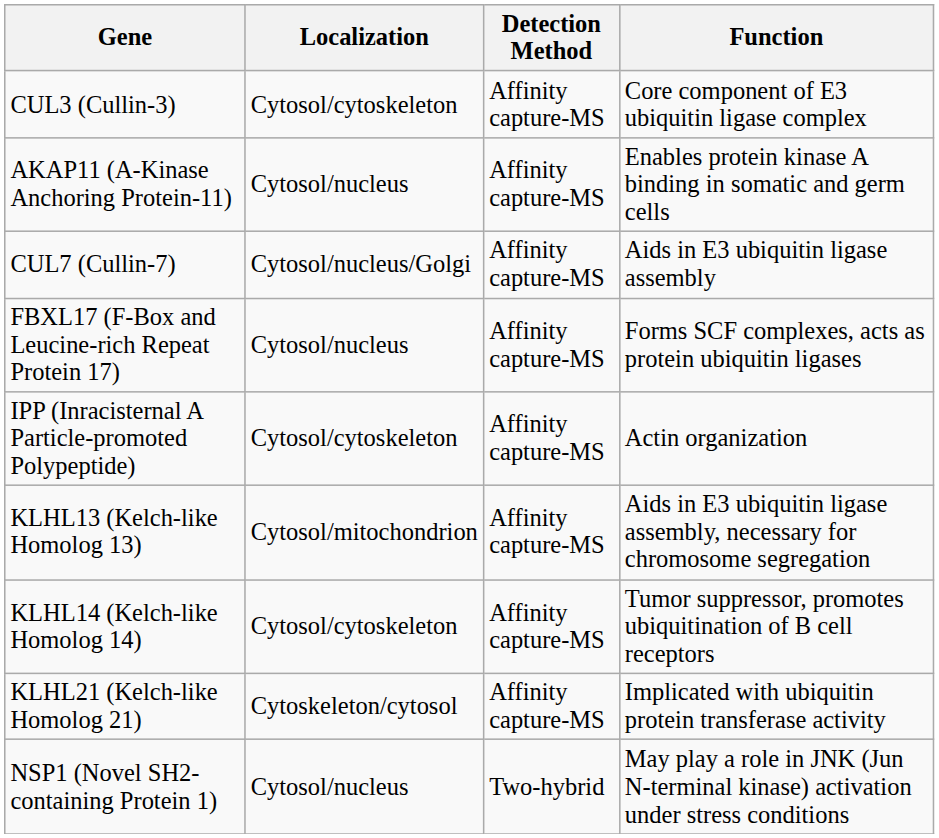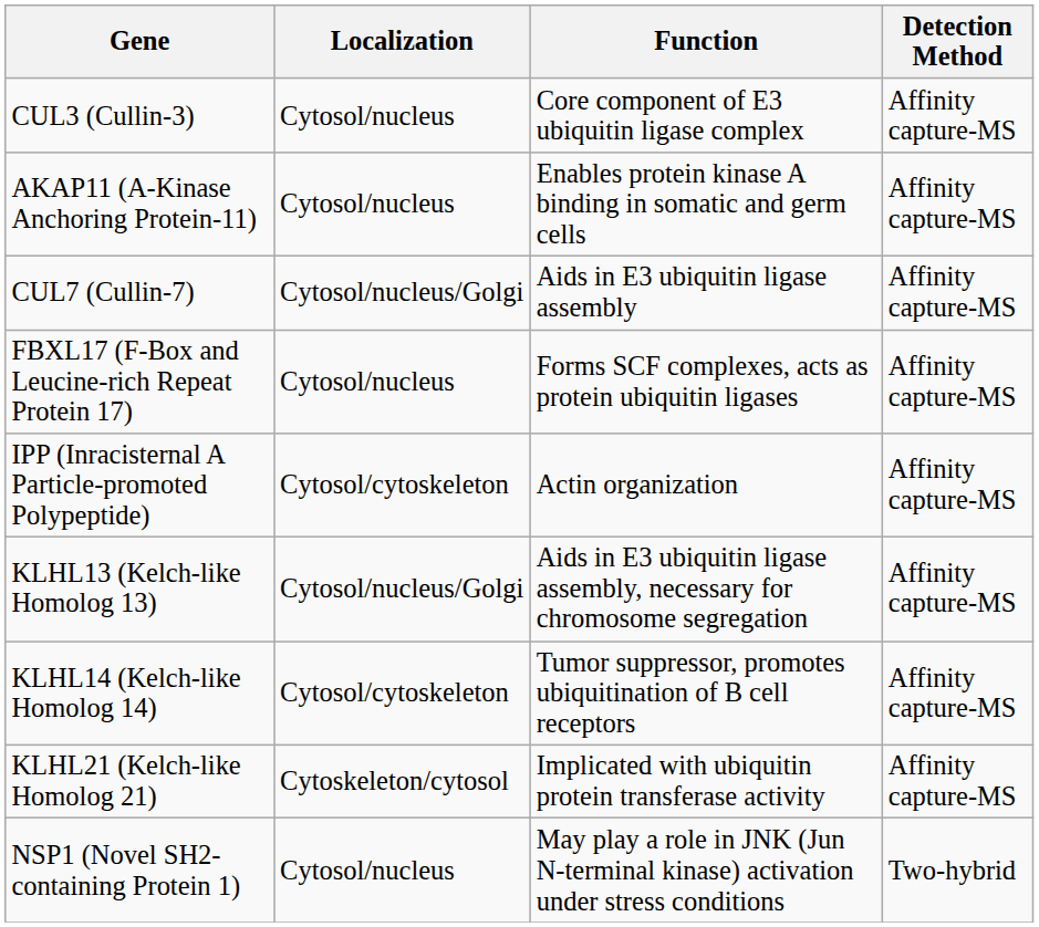columns swapped: Detection Method <-> Function
CUL3 (Cullin-3) | Localization: Cytosol/cytoskeleton -> Cytosol/nucleus
KLHL13 (Kelch-like Homolog 13) | Localization: Cytosol/mitochondrion -> Cytosol/nucleus/Golgi
